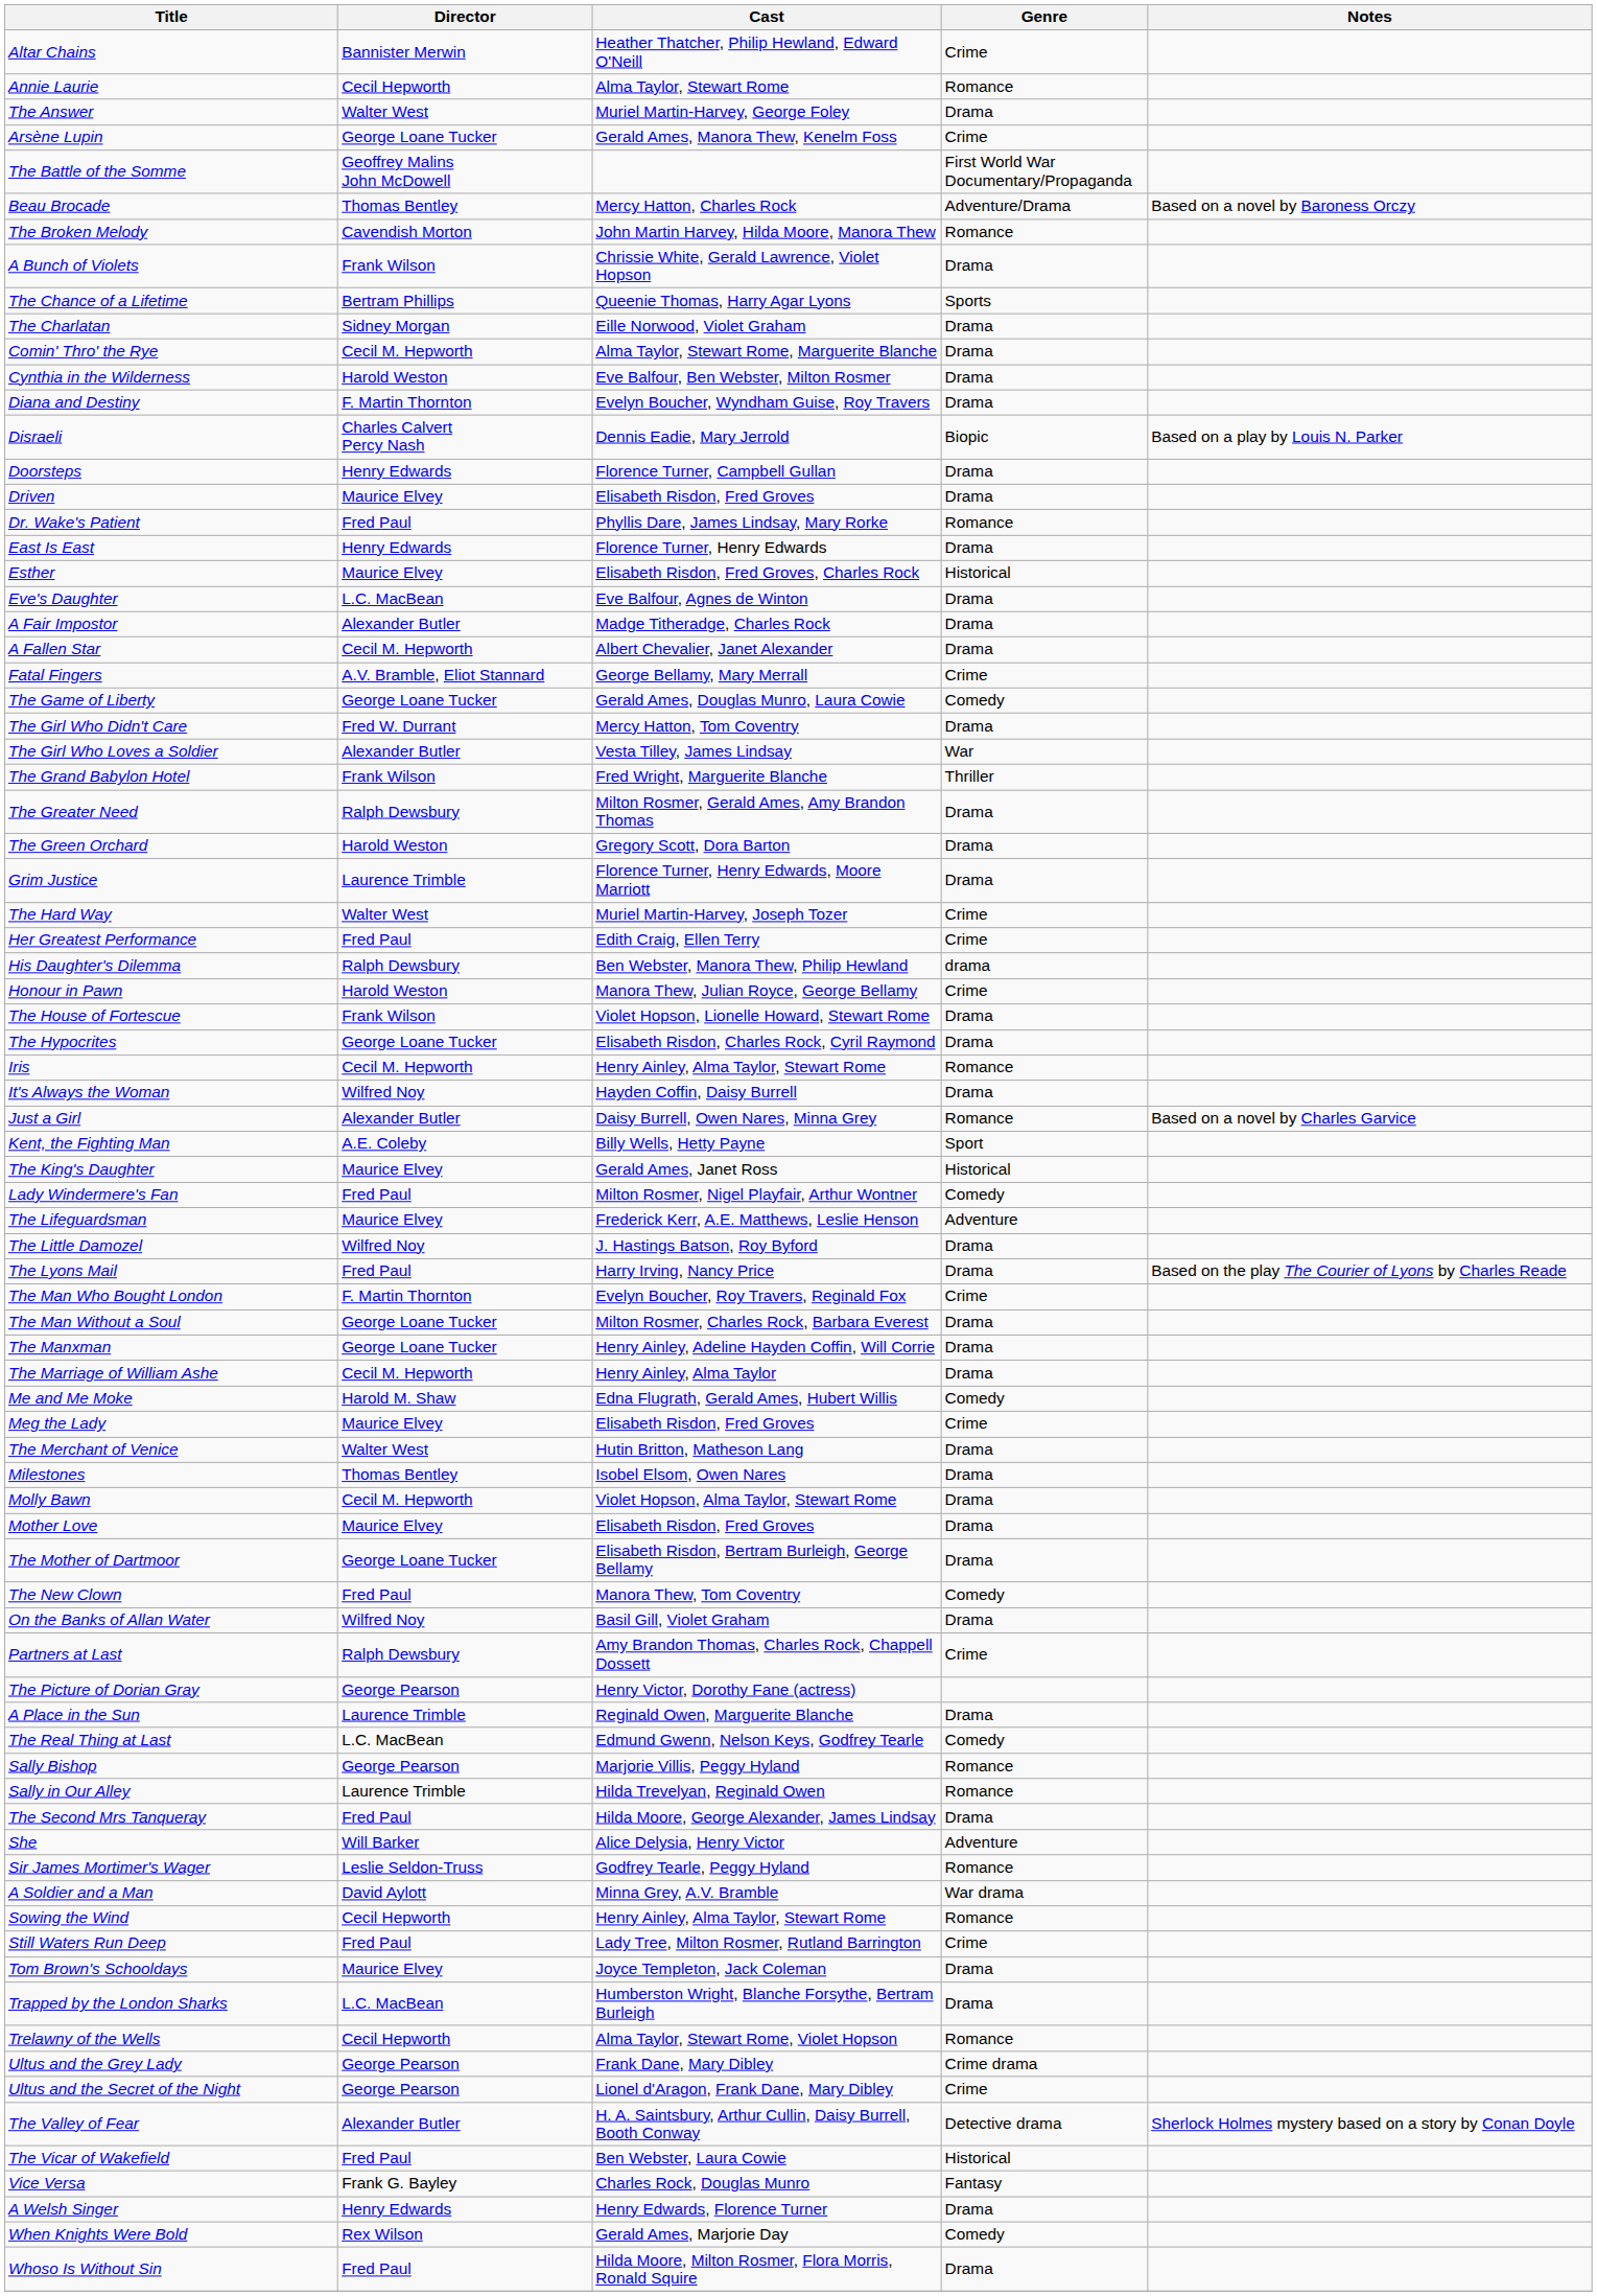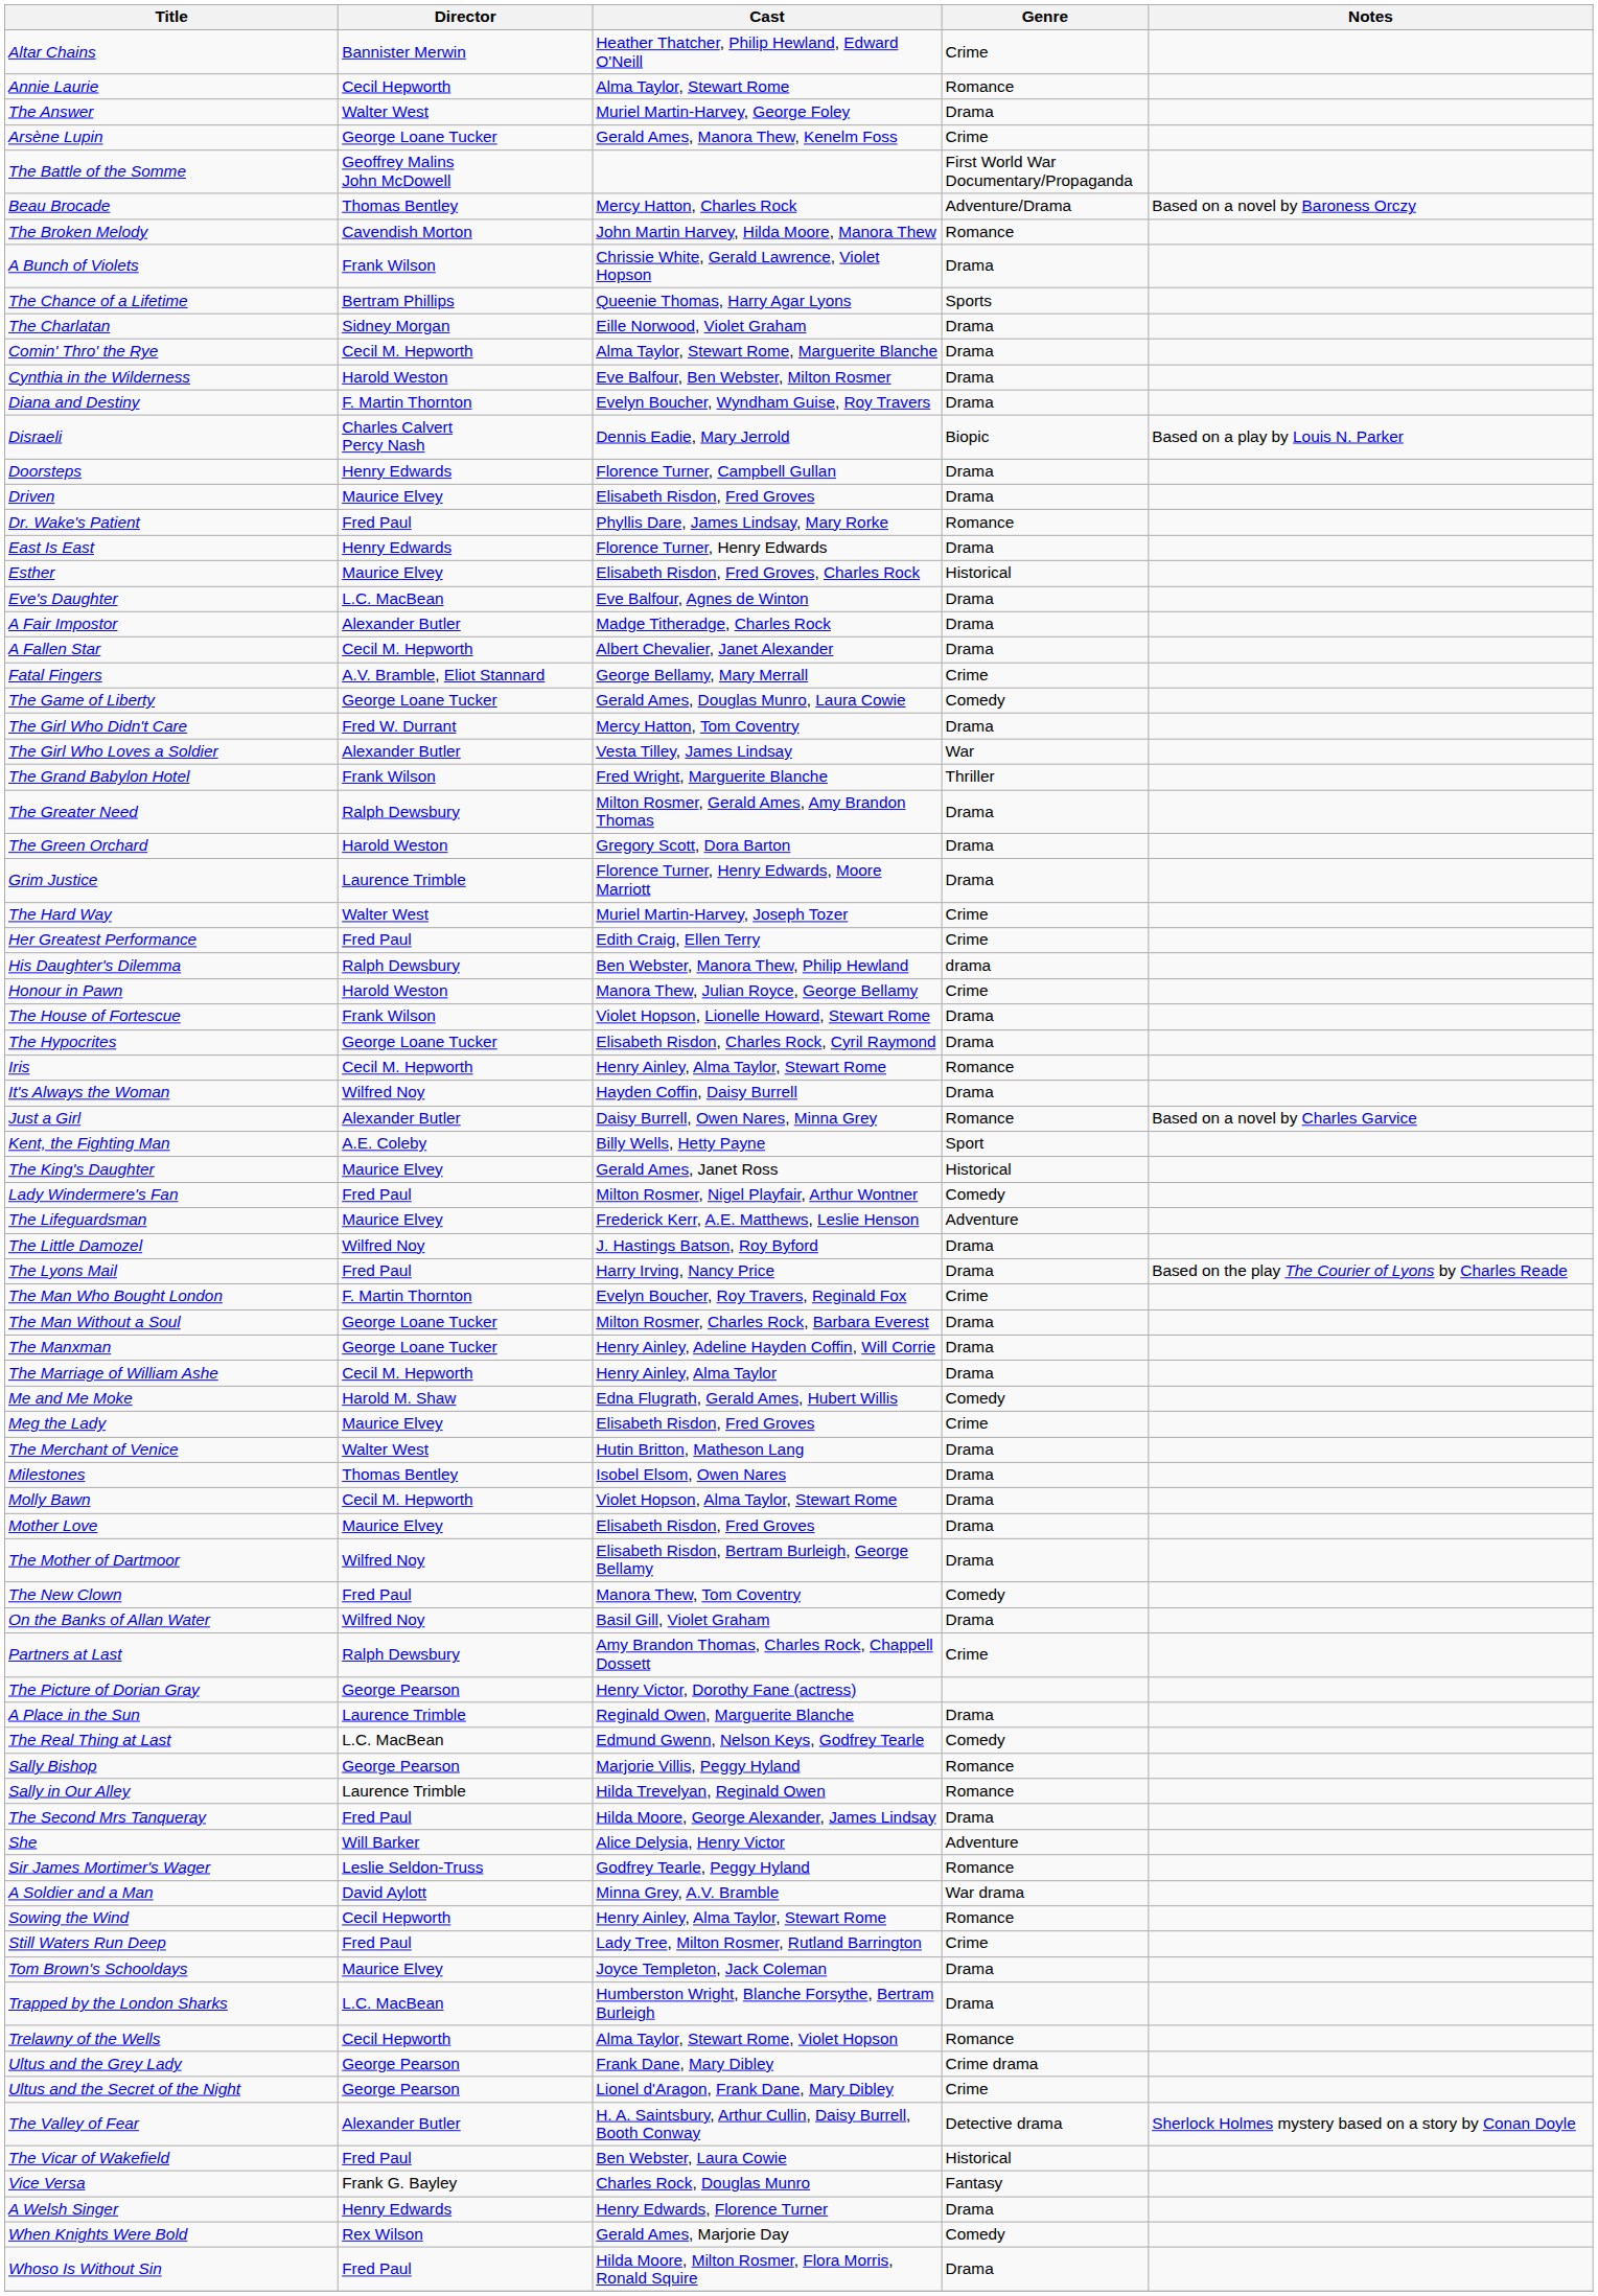The Mother of Dartmoor | Director: George Loane Tucker -> Wilfred Noy
